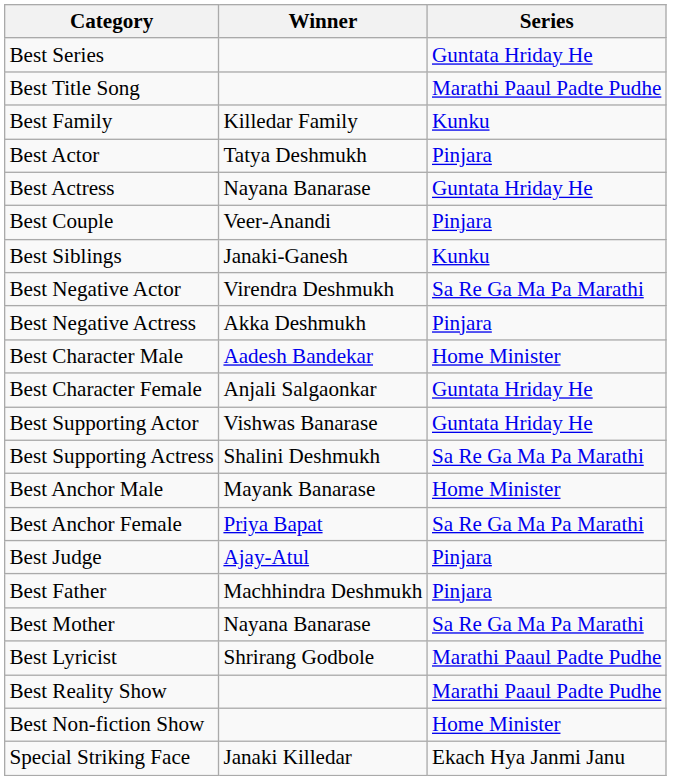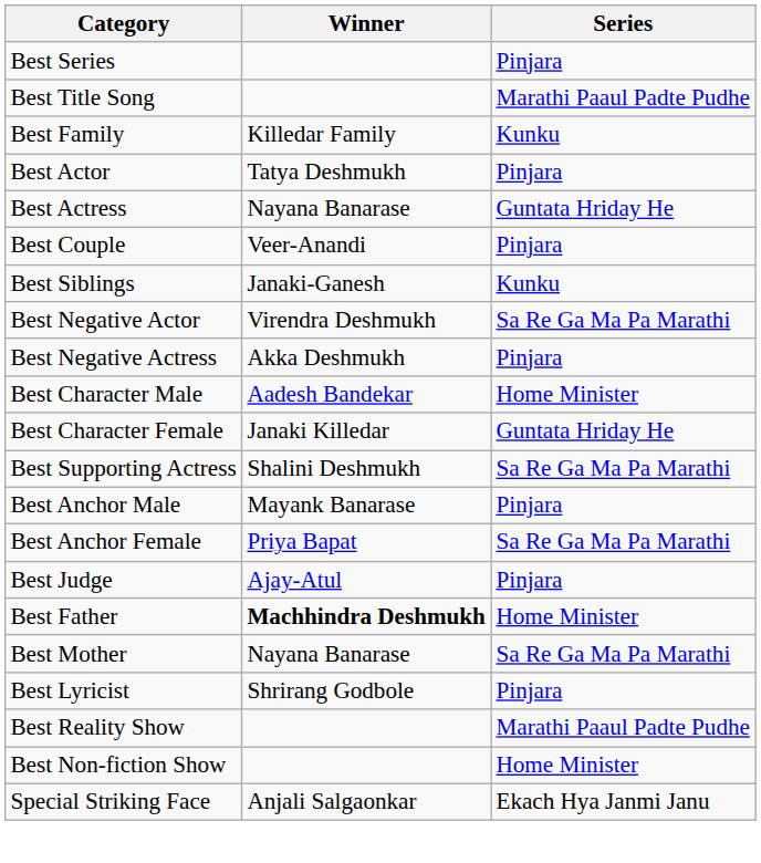Best Series | Series: Guntata Hriday He -> Pinjara
Best Character Female | Winner: Anjali Salgaonkar -> Janaki Killedar
- row: Best Supporting Actor | Vishwas Banarase | Guntata Hriday He
Best Anchor Male | Series: Home Minister -> Pinjara
Best Father | Winner: normal -> bold
Best Father | Series: Pinjara -> Home Minister
Best Lyricist | Series: Marathi Paaul Padte Pudhe -> Pinjara
Special Striking Face | Winner: Janaki Killedar -> Anjali Salgaonkar
